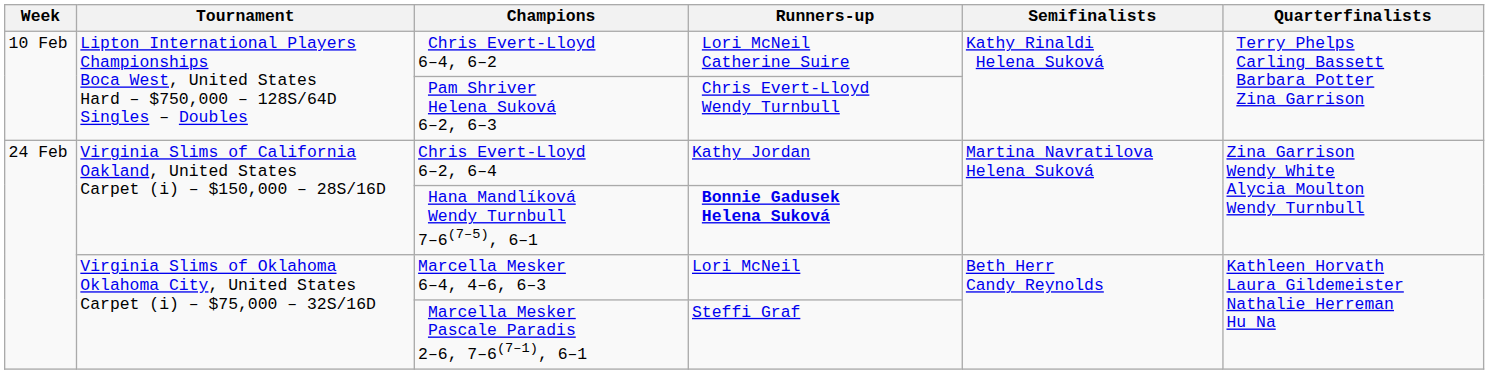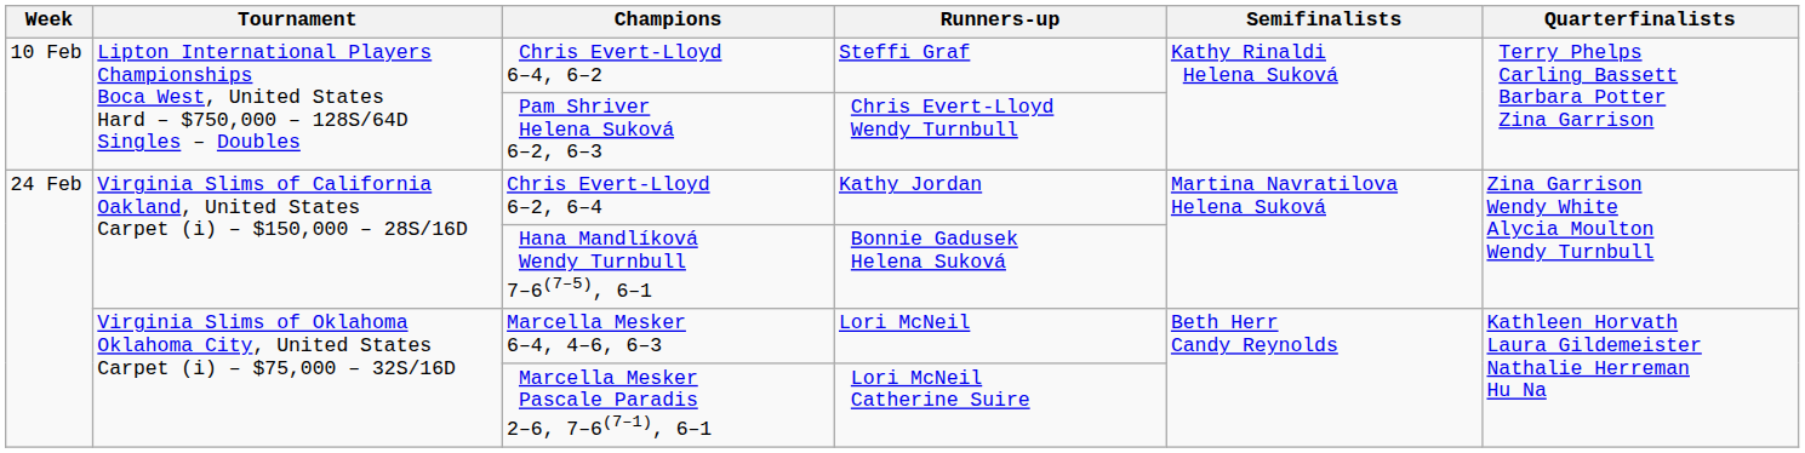Chris Evert-Lloyd 6–4, 6–2 | Runners-up: Lori McNeil Catherine Suire -> Steffi Graf
Hana Mandlíková Wendy Turnbull 7–6(7–5), 6–1 | Runners-up: bold -> normal
Marcella Mesker Pascale Paradis 2–6, 7–6(7–1), 6–1 | Runners-up: Steffi Graf -> Lori McNeil Catherine Suire
